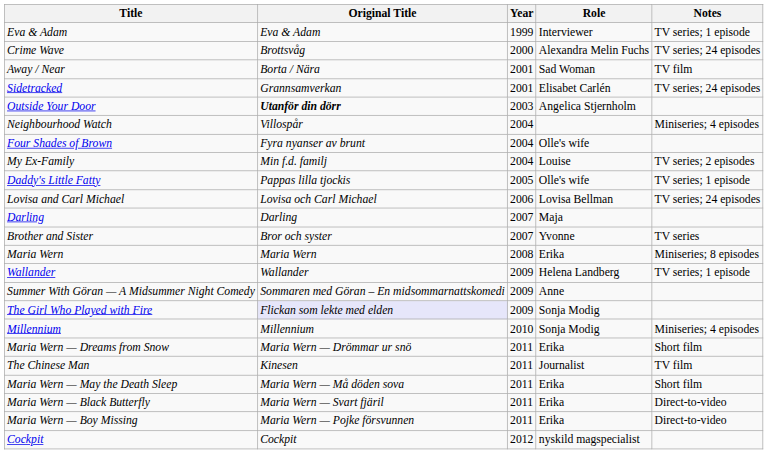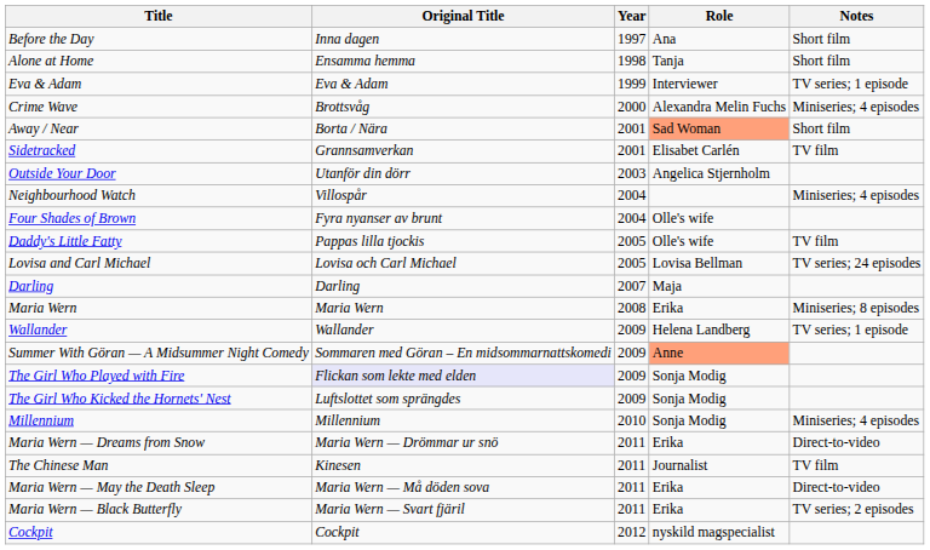+ row: Before the Day | Inna dagen | 1997 | Ana | Short film
+ row: Alone at Home | Ensamma hemma | 1998 | Tanja | Short film
Crime Wave | Notes: TV series; 24 episodes -> Miniseries; 4 episodes
Away / Near | Role: no background -> lightsalmon background
Away / Near | Notes: TV film -> Short film
Sidetracked | Notes: TV series; 24 episodes -> TV film
Outside Your Door | Original Title: bold -> normal
- row: My Ex-Family | Min f.d. familj | 2004 | Louise | TV series; 2 episodes
Daddy's Little Fatty | Notes: TV series; 1 episode -> TV film
Lovisa and Carl Michael | Year: 2006 -> 2005
- row: Brother and Sister | Bror och syster | 2007 | Yvonne | TV series
Summer With Göran — A Midsummer Night Comedy | Role: no background -> lightsalmon background
+ row: The Girl Who Kicked the Hornets' Nest | Luftslottet som sprängdes | 2009 | Sonja Modig
Maria Wern — Dreams from Snow | Notes: Short film -> Direct-to-video
Maria Wern — May the Death Sleep | Notes: Short film -> Direct-to-video
Maria Wern — Black Butterfly | Notes: Direct-to-video -> TV series; 2 episodes
- row: Maria Wern — Boy Missing | Maria Wern — Pojke försvunnen | 2011 | Erika | Direct-to-video
